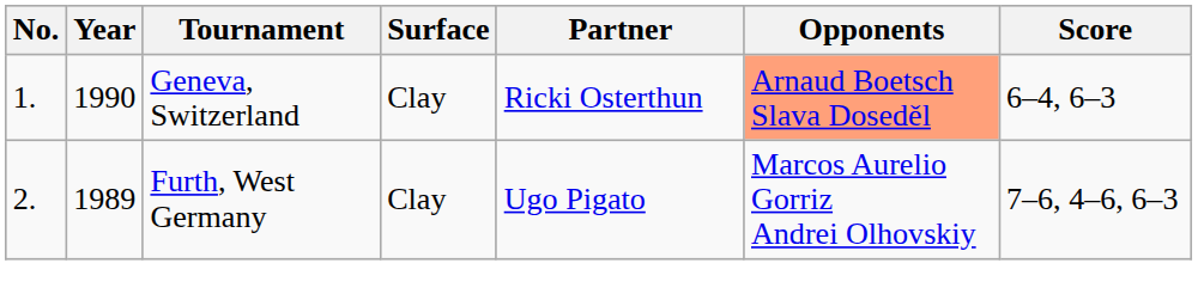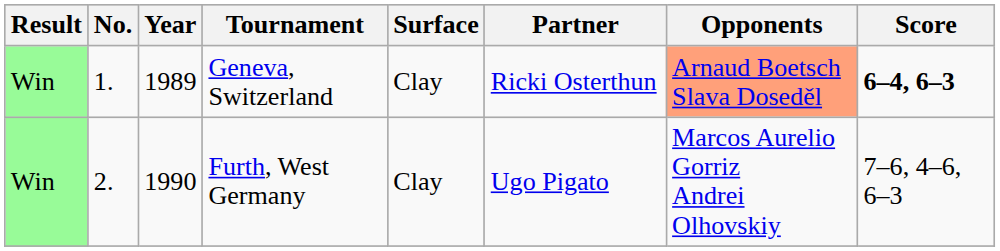+ column: Result | Win | Win
Geneva, Switzerland | Year: 1990 -> 1989
Geneva, Switzerland | Score: normal -> bold
Furth, West Germany | Year: 1989 -> 1990
